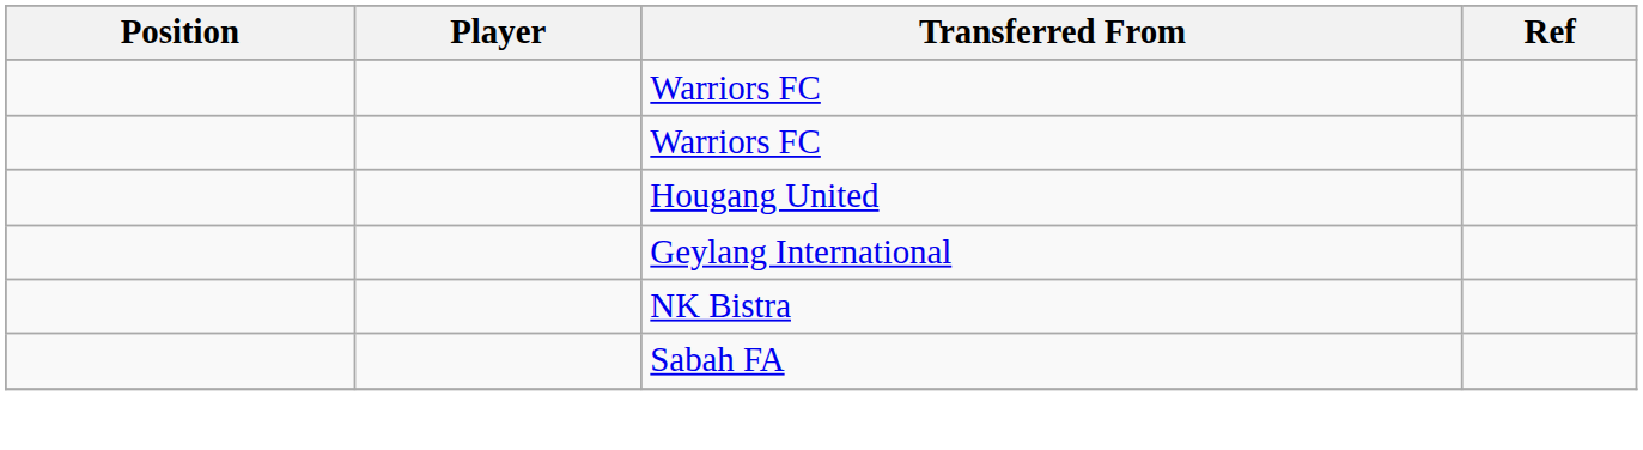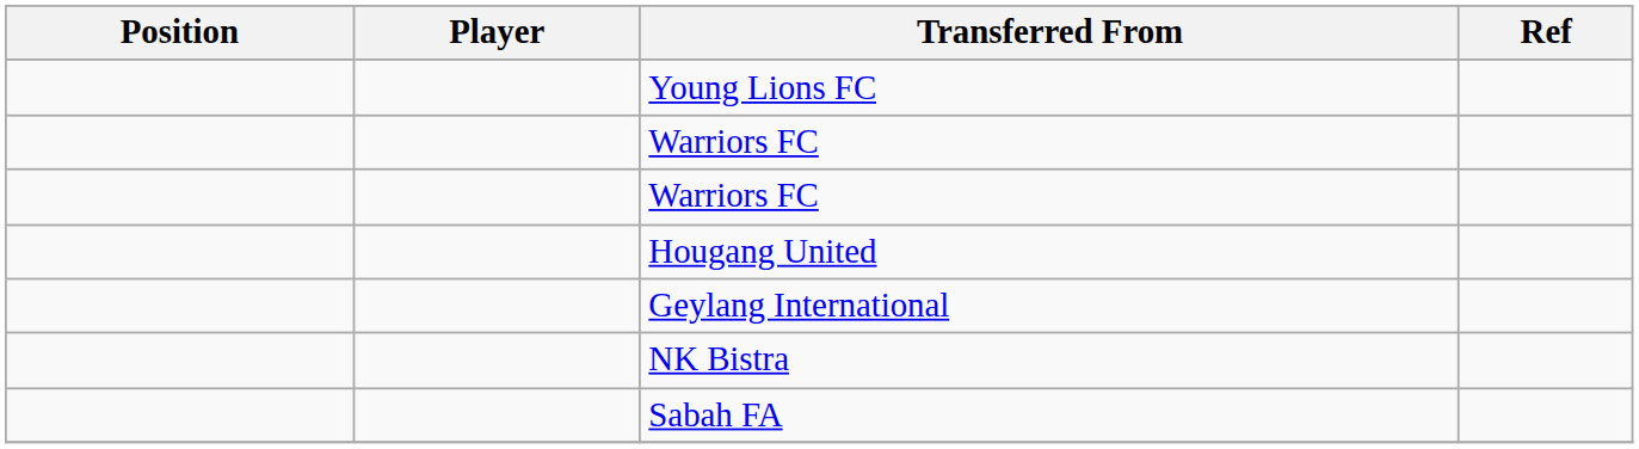+ row: Young Lions FC
